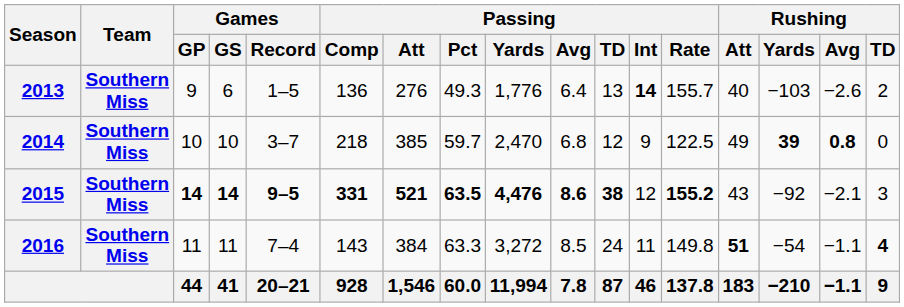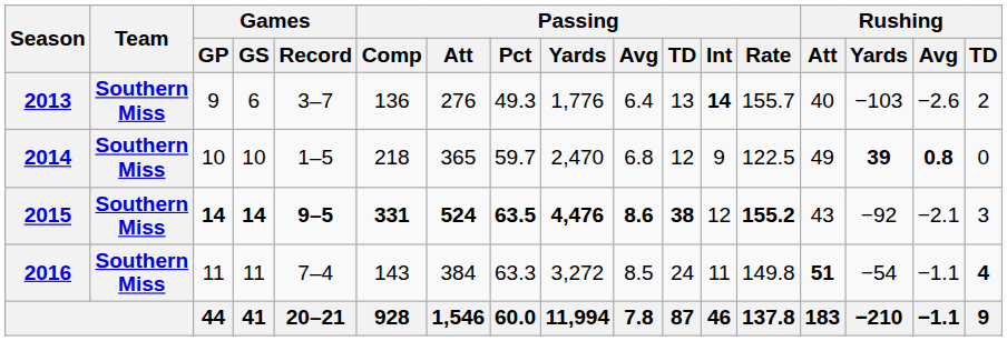2013 | Games / Record: 1–5 -> 3–7
2014 | Games / Record: 3–7 -> 1–5
2014 | Passing / Att: 385 -> 365
2015 | Passing / Att: 521 -> 524
